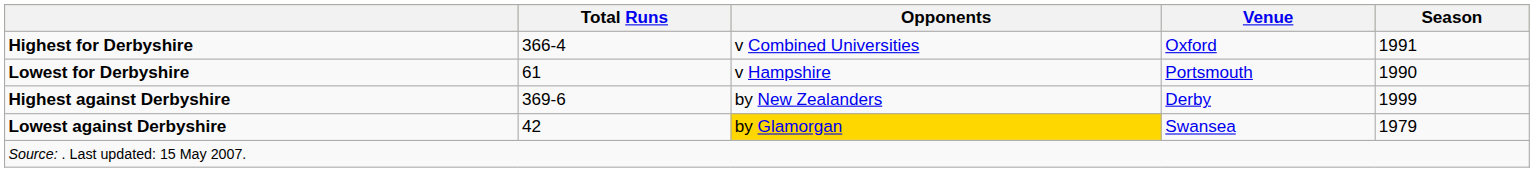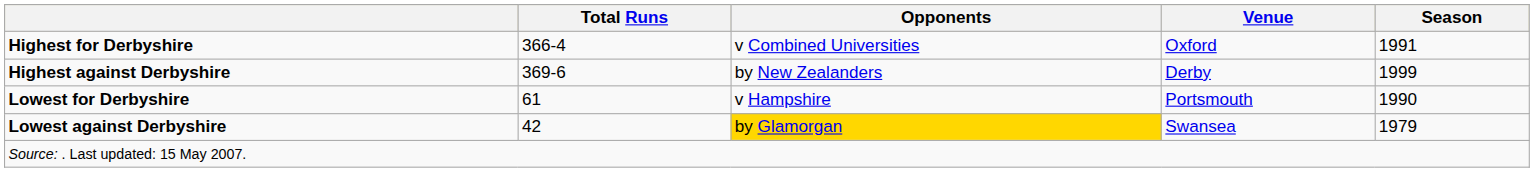rows swapped: Highest against Derbyshire <-> Lowest for Derbyshire
